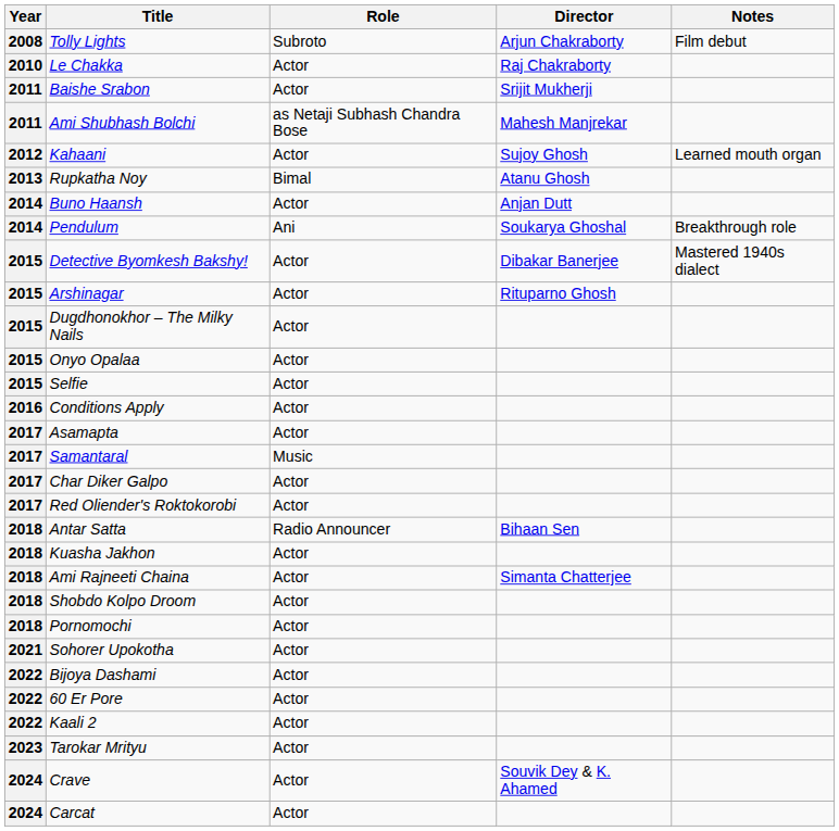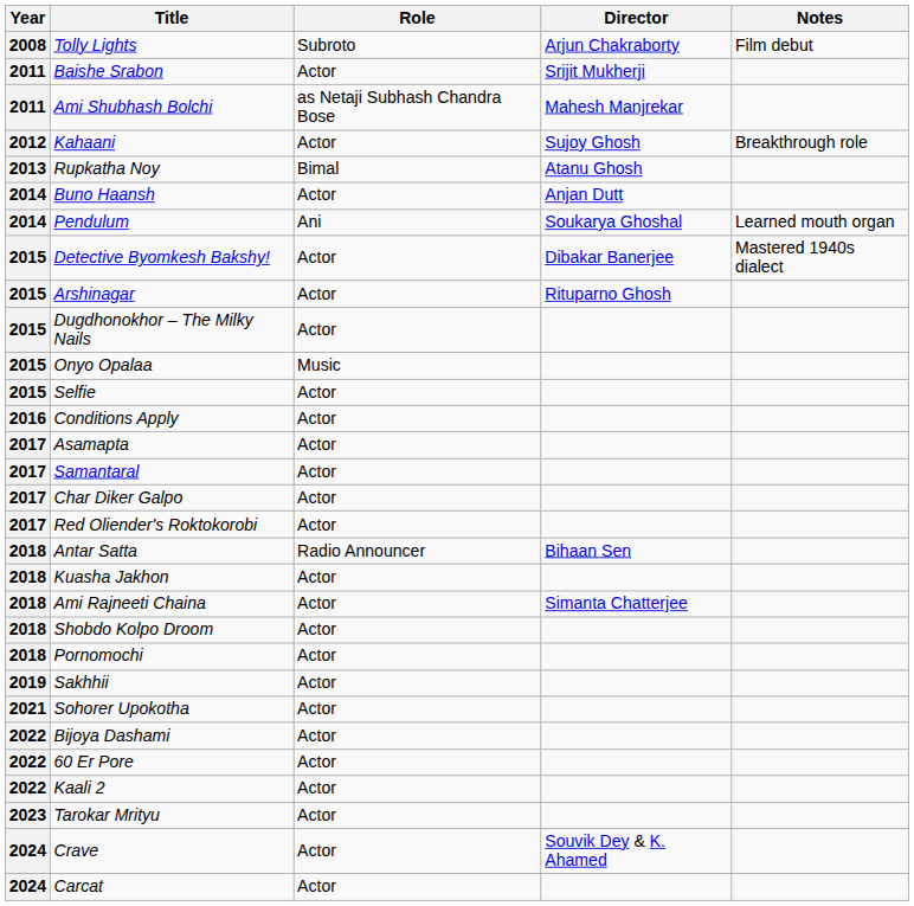- row: 2010 | Le Chakka | Actor | Raj Chakraborty
Kahaani | Notes: Learned mouth organ -> Breakthrough role
Pendulum | Notes: Breakthrough role -> Learned mouth organ
Onyo Opalaa | Role: Actor -> Music
Samantaral | Role: Music -> Actor
+ row: 2019 | Sakhhii | Actor
